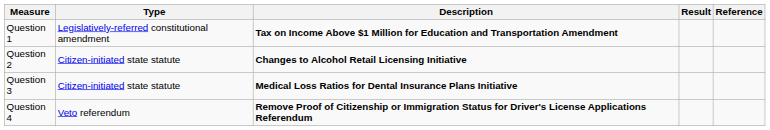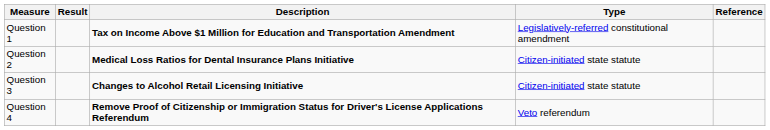columns swapped: Type <-> Result
Question 2 | Description: Changes to Alcohol Retail Licensing Initiative -> Medical Loss Ratios for Dental Insurance Plans Initiative
Question 3 | Description: Medical Loss Ratios for Dental Insurance Plans Initiative -> Changes to Alcohol Retail Licensing Initiative
